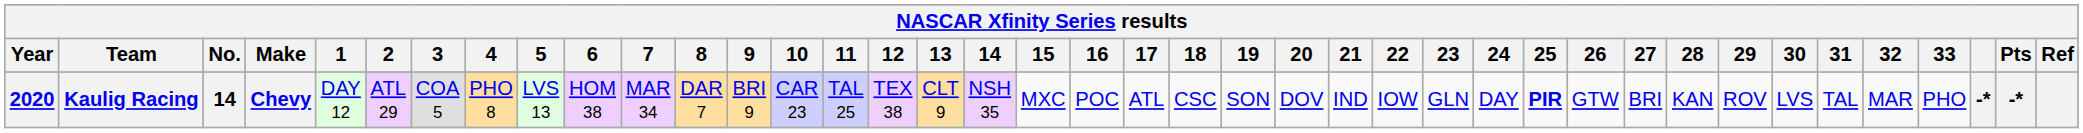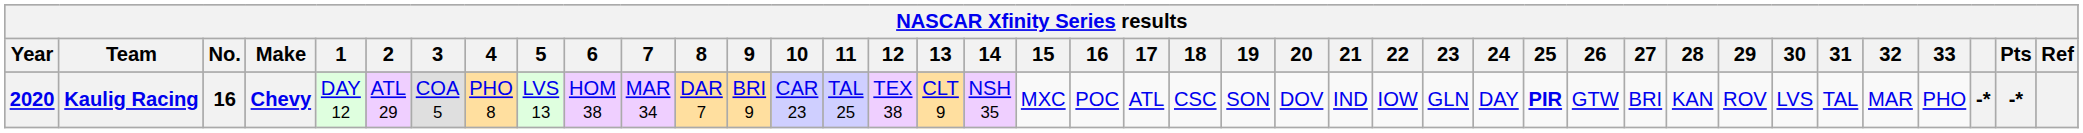Kaulig Racing | No.: 14 -> 16
